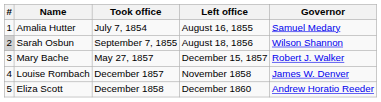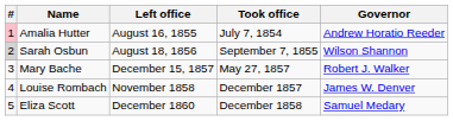columns swapped: Took office <-> Left office
Amalia Hutter | #: no background -> pink background
Amalia Hutter | Governor: Samuel Medary -> Andrew Horatio Reeder
Eliza Scott | Governor: Andrew Horatio Reeder -> Samuel Medary
